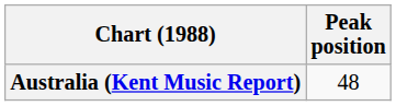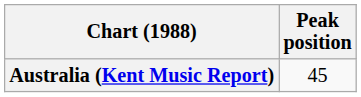Australia (Kent Music Report) | Peak position: 48 -> 45
